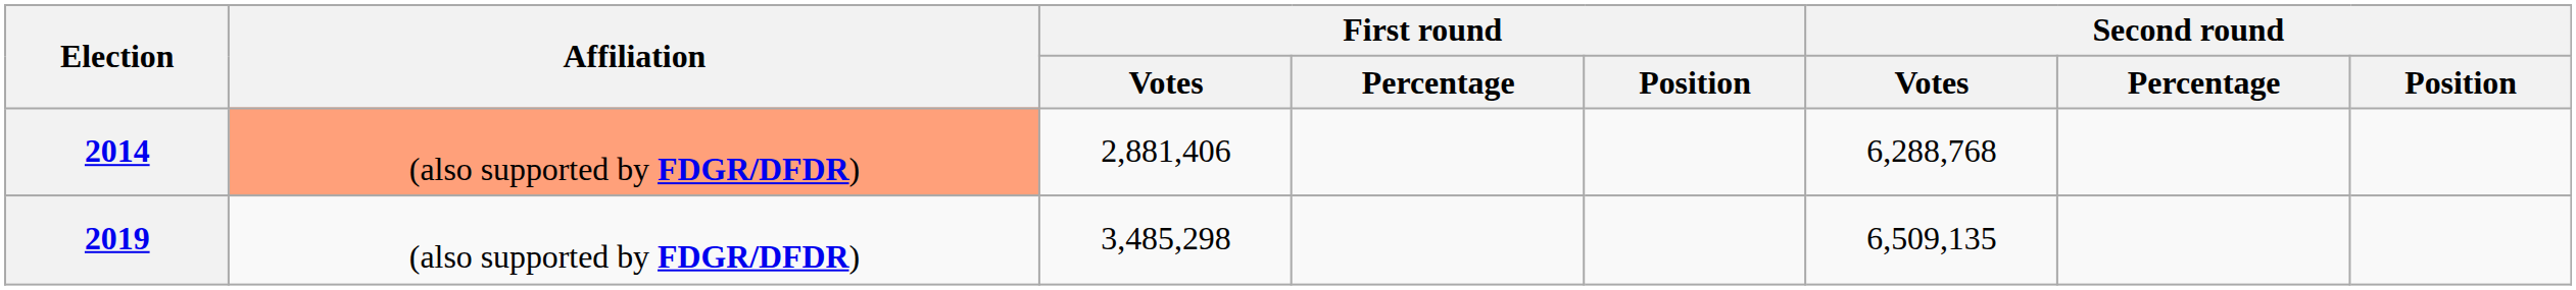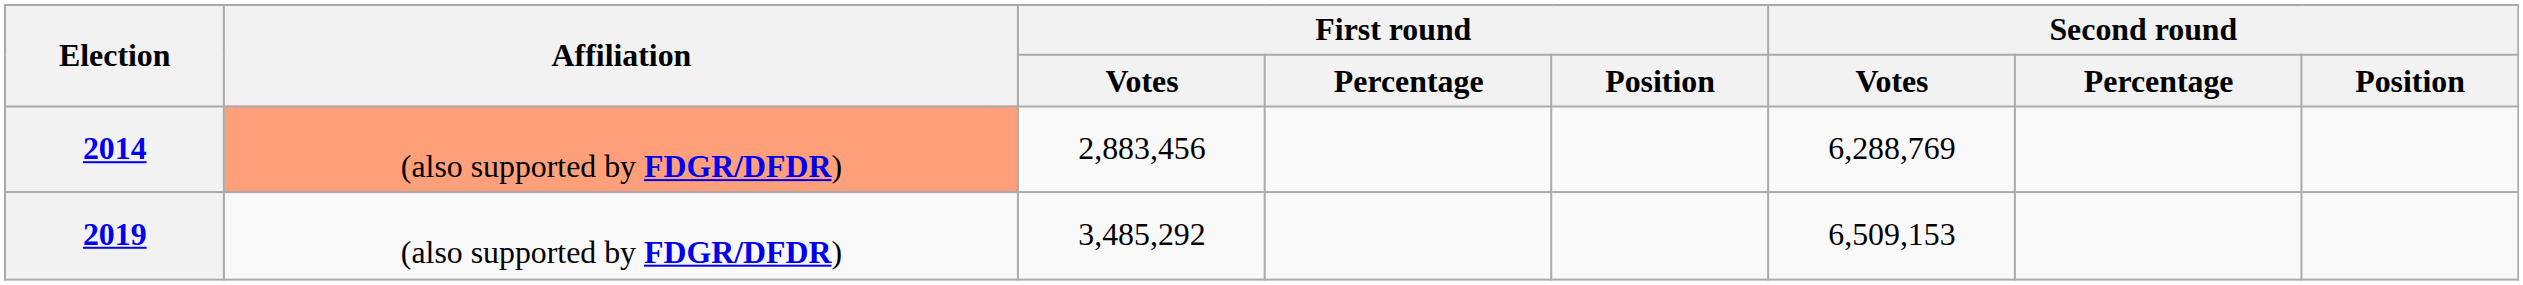2014 | First round / Votes: 2,881,406 -> 2,883,456
2014 | Second round / Votes: 6,288,768 -> 6,288,769
2019 | First round / Votes: 3,485,298 -> 3,485,292
2019 | Second round / Votes: 6,509,135 -> 6,509,153
